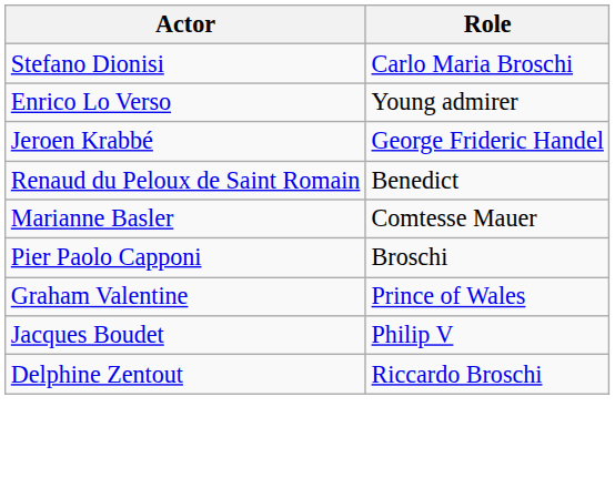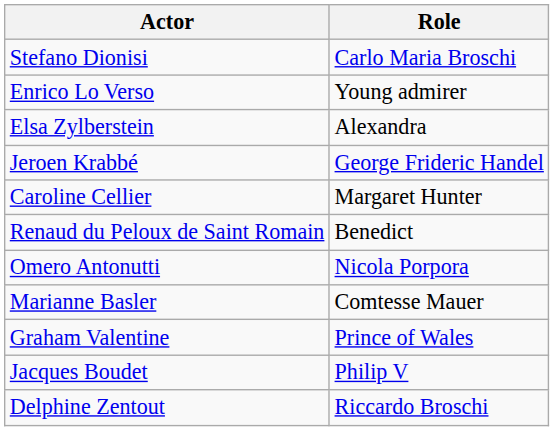+ row: Elsa Zylberstein | Alexandra
+ row: Caroline Cellier | Margaret Hunter
+ row: Omero Antonutti | Nicola Porpora
- row: Pier Paolo Capponi | Broschi
